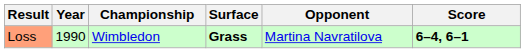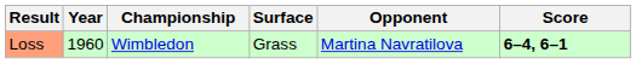Loss | Year: 1990 -> 1960
Loss | Surface: bold -> normal
